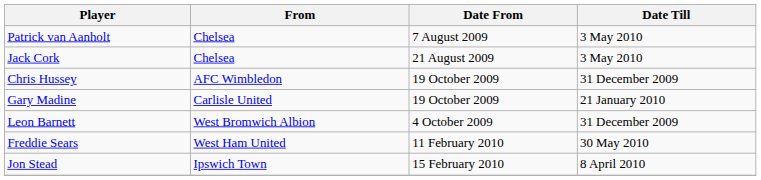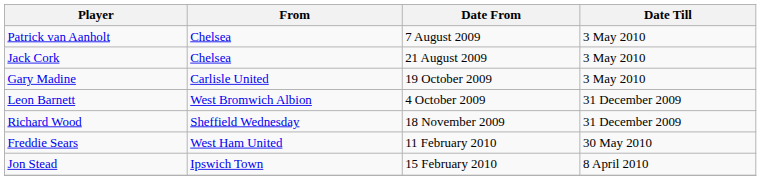- row: Chris Hussey | AFC Wimbledon | 19 October 2009 | 31 December 2009
Gary Madine | Date Till: 21 January 2010 -> 3 May 2010
+ row: Richard Wood | Sheffield Wednesday | 18 November 2009 | 31 December 2009
